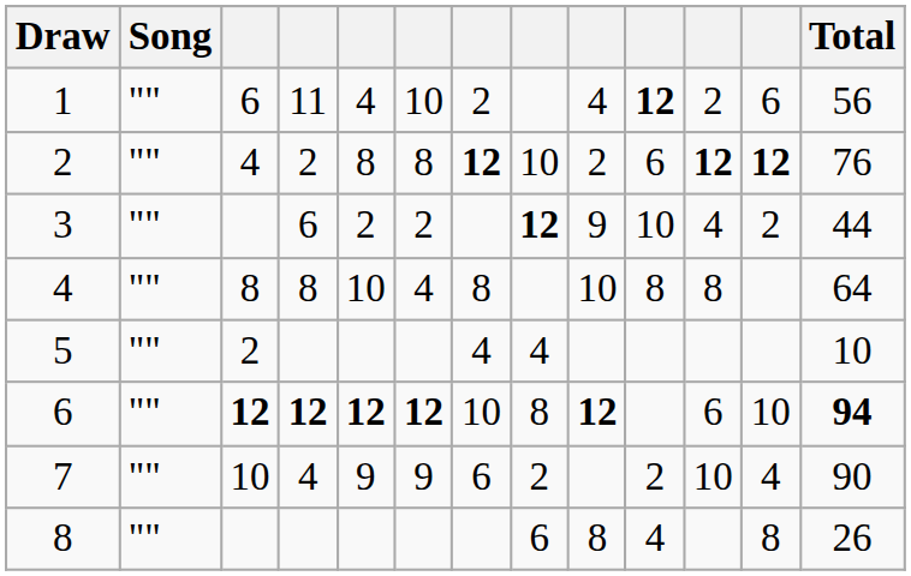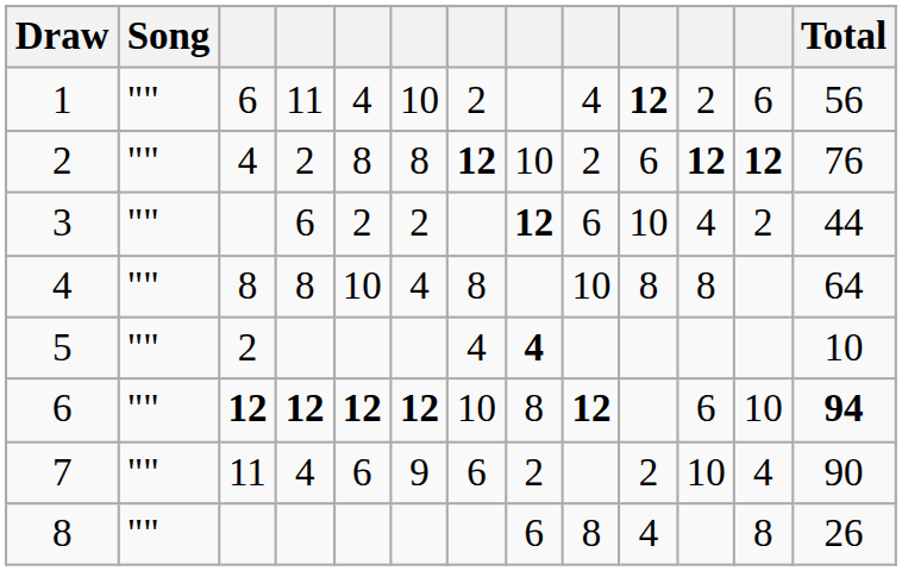3 | column 9: 9 -> 6
5 | column 8: normal -> bold
7 | column 3: 10 -> 11
7 | column 5: 9 -> 6
